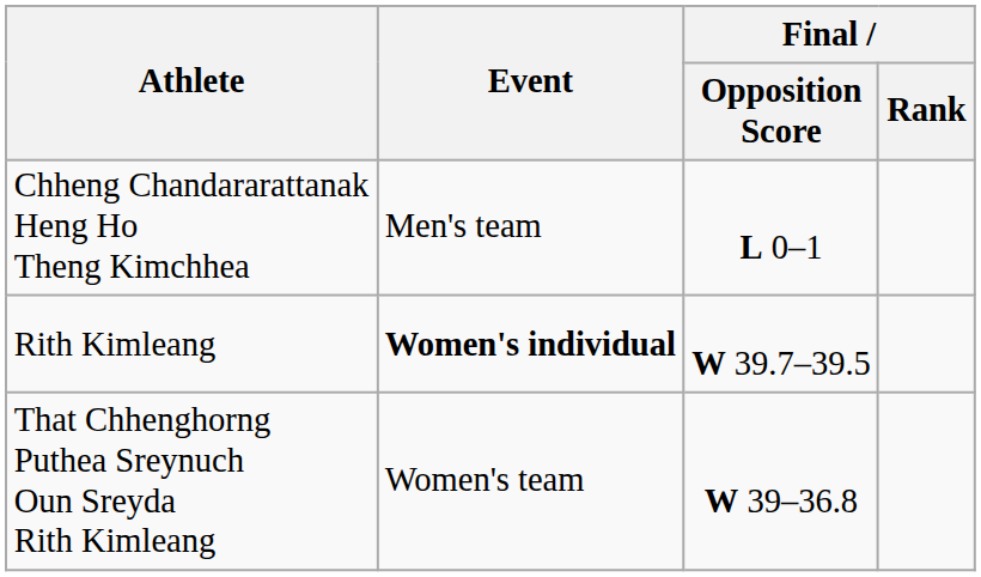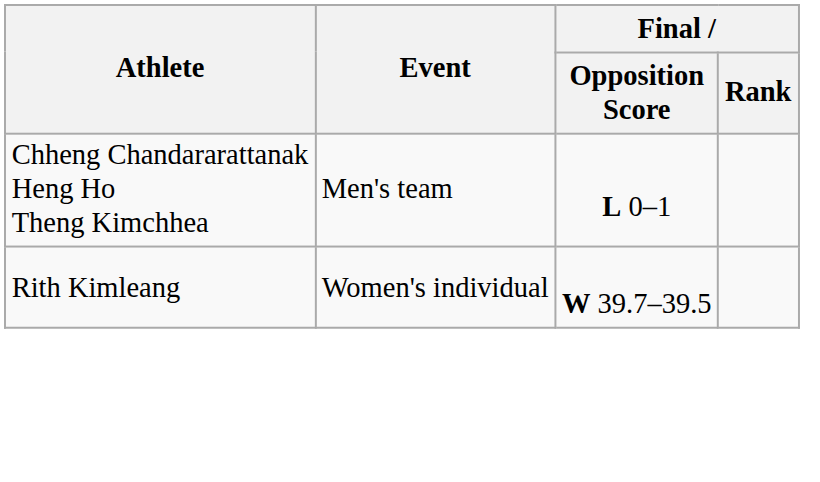Rith Kimleang | Event: bold -> normal
- row: That Chhenghorng Puthea Sreynuch Oun Sreyda Rith Kimleang | Women's team | W 39–36.8
